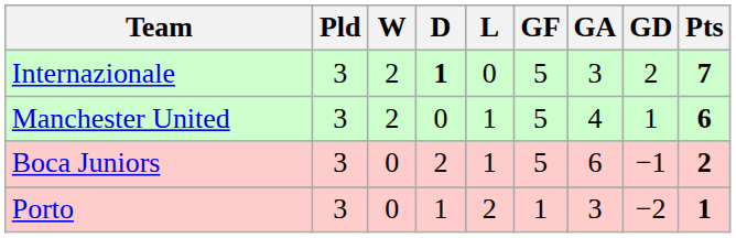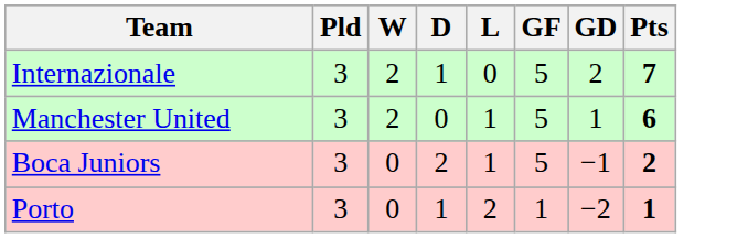- column: GA | 3 | 4 | 6 | 3
Internazionale | D: bold -> normal
